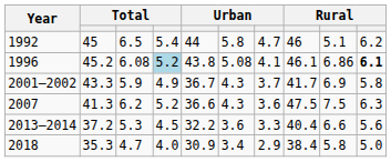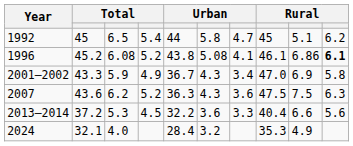1992 | column 8: 46 -> 45
1996 | column 4: lightblue background -> no background
2001–2002 | column 7: 3.7 -> 3.4
2001–2002 | column 8: 41.7 -> 47.0
2007 | column 2: 41.3 -> 43.6
2007 | column 5: 36.6 -> 36.3
- row: 2018 | 35.3 | 4.7 | 4.0 | 30.9 | 3.4 | 2.9 | 38.4 | 5.8 | 5.0
+ row: 2024 | 32.1 | 4.0 | 28.4 | 3.2 | 35.3 | 4.9
